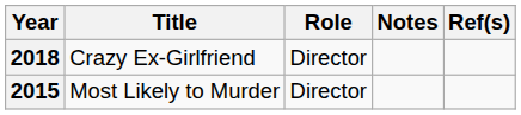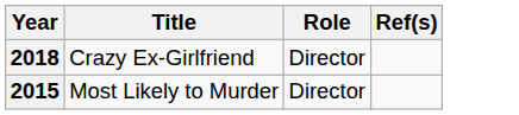- column: Notes
